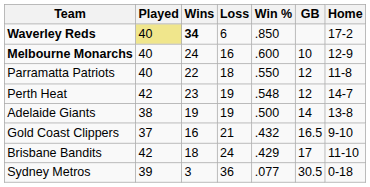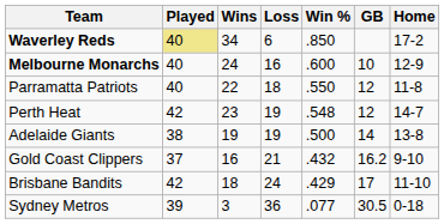Waverley Reds | Wins: bold -> normal
Gold Coast Clippers | GB: 16.5 -> 16.2
